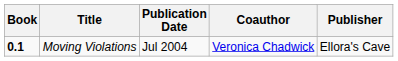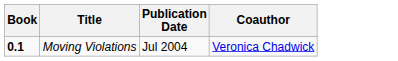- column: Publisher | Ellora's Cave
